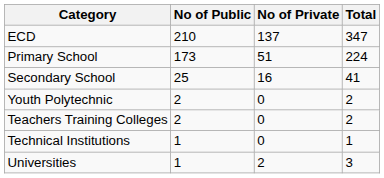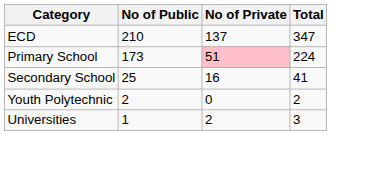Primary School | No of Private: no background -> pink background
- row: Teachers Training Colleges | 2 | 0 | 2
- row: Technical Institutions | 1 | 0 | 1
